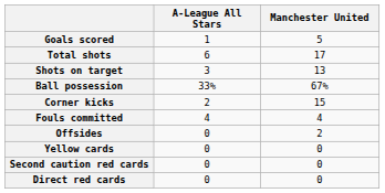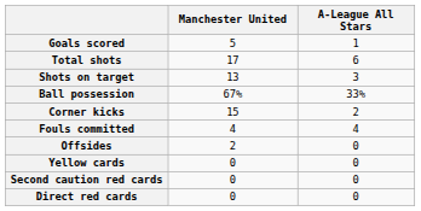columns swapped: A-League All Stars <-> Manchester United
